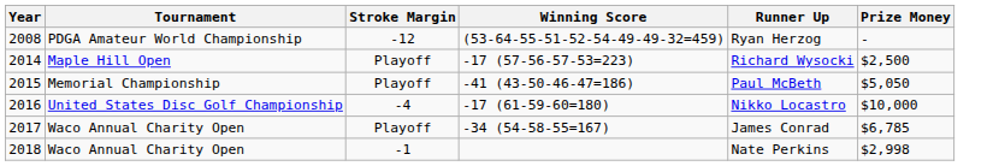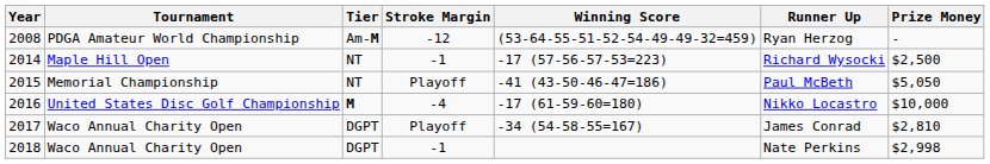+ column: Tier | Am-M | NT | NT | M | DGPT | DGPT
2014 | Stroke Margin: Playoff -> -1
2017 | Prize Money: $6,785 -> $2,810
